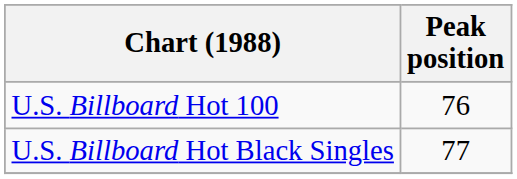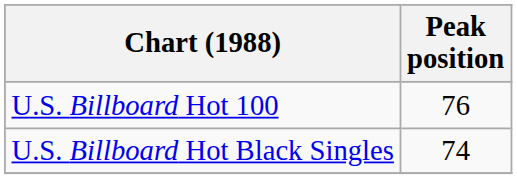U.S. Billboard Hot Black Singles | Peak position: 77 -> 74
